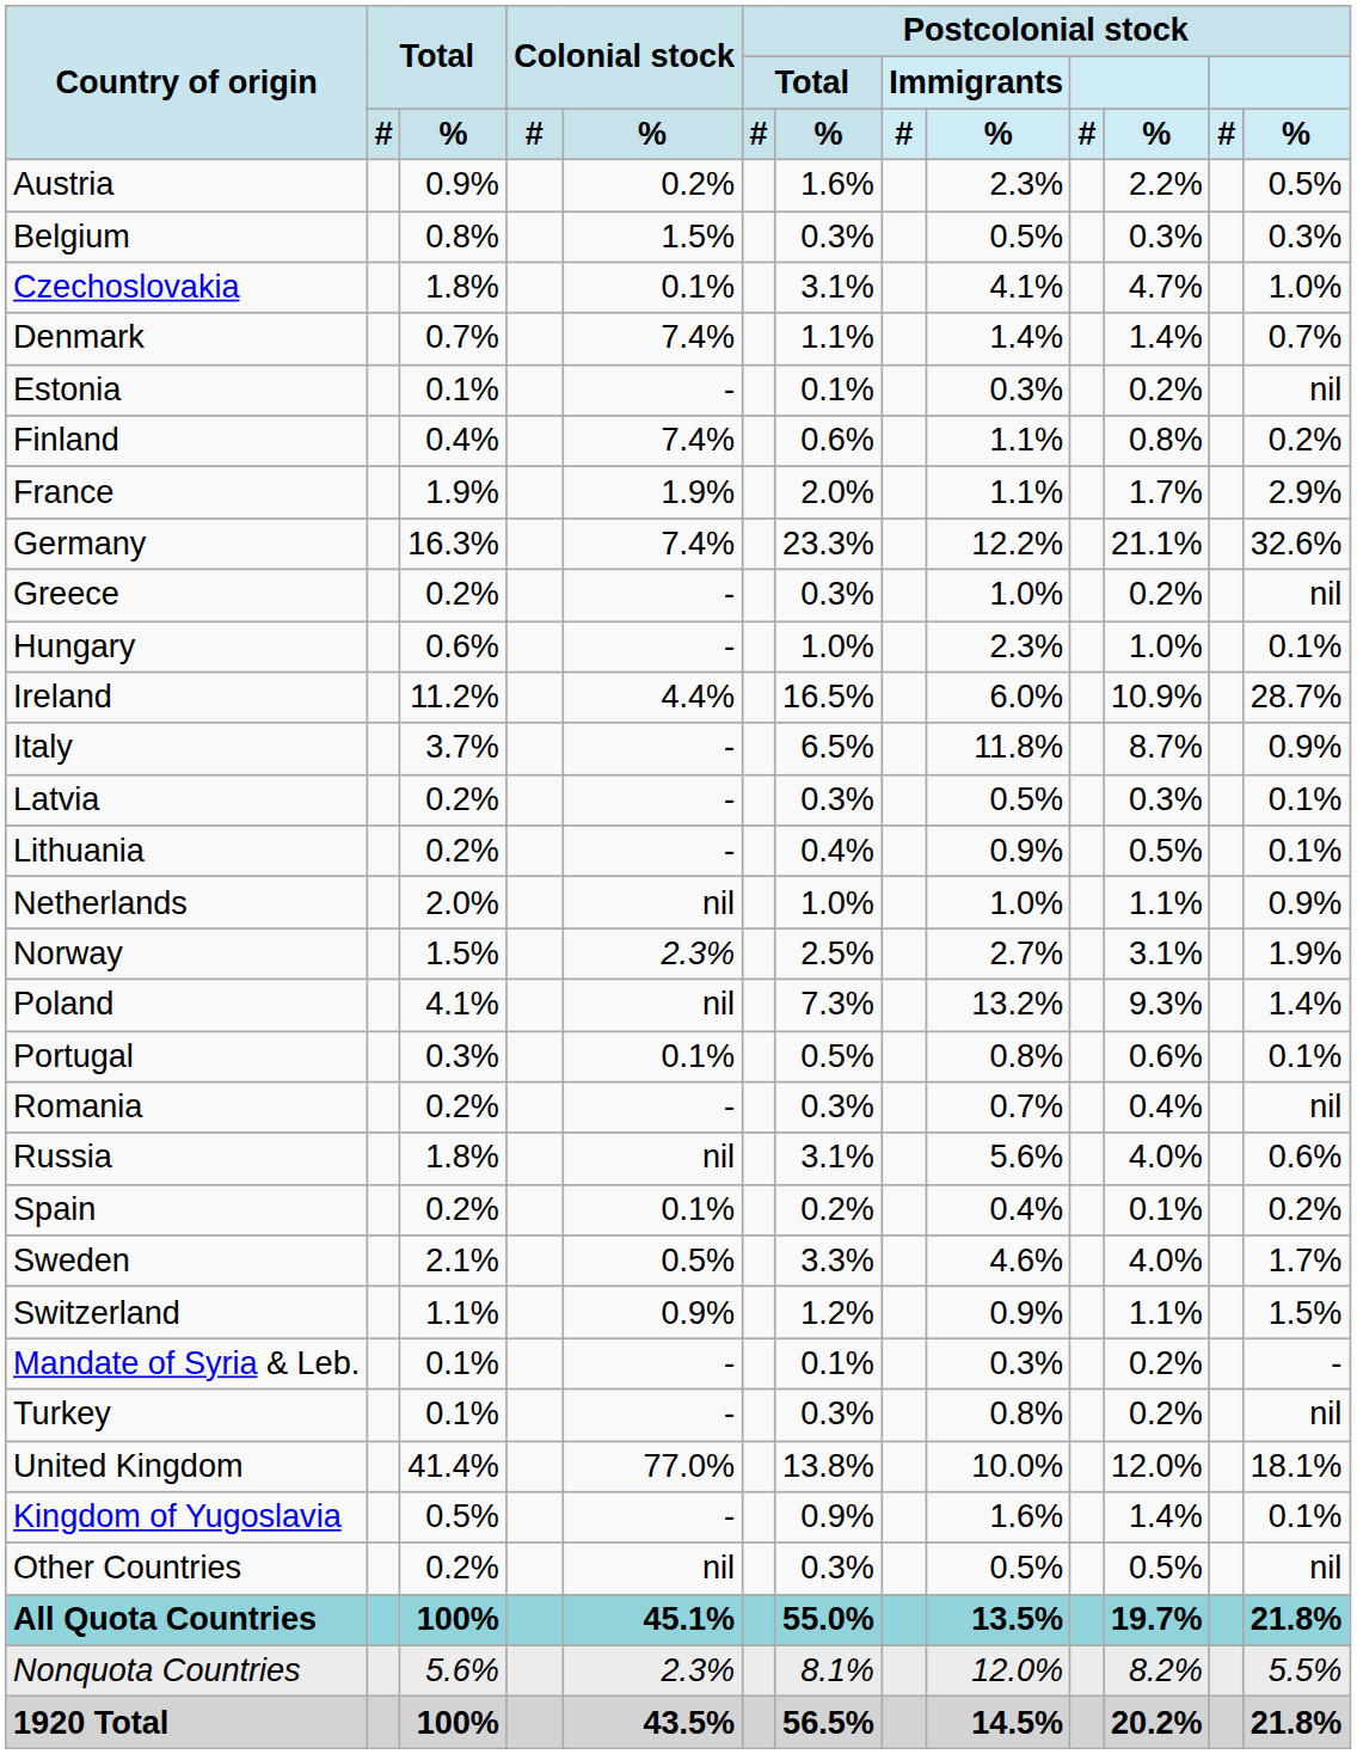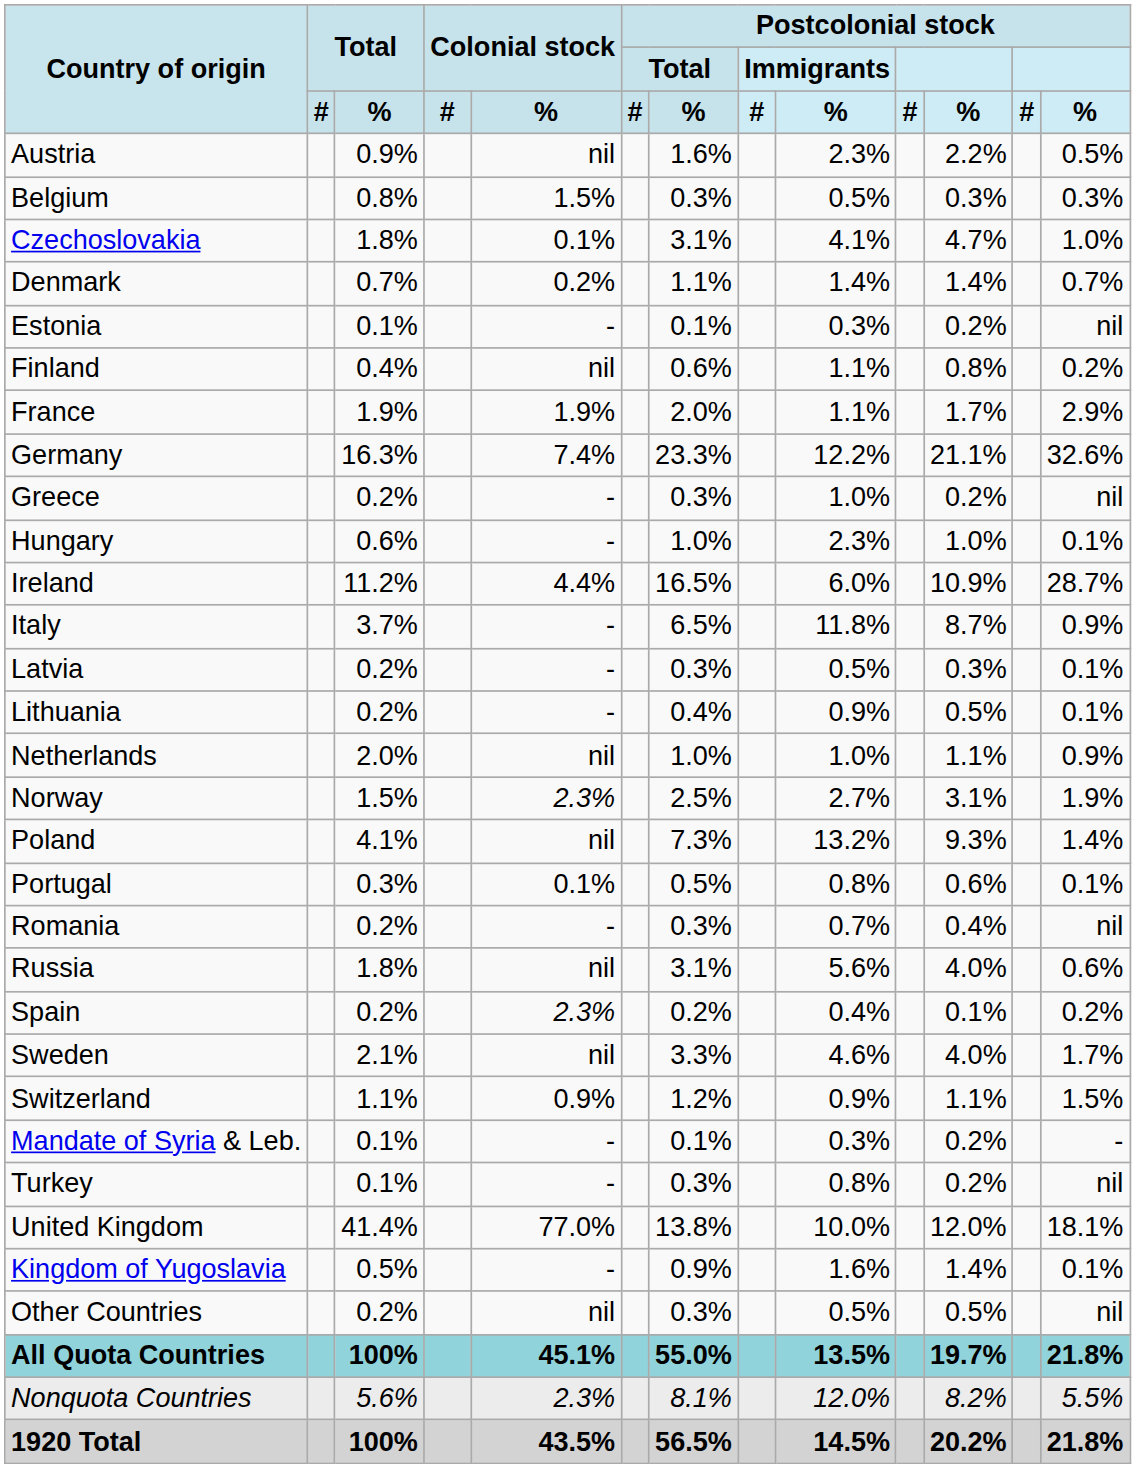Austria | Colonial stock / %: 0.2% -> nil
Denmark | Colonial stock / %: 7.4% -> 0.2%
Finland | Colonial stock / %: 7.4% -> nil
Spain | Colonial stock / %: 0.1% -> 2.3%
Sweden | Colonial stock / %: 0.5% -> nil
